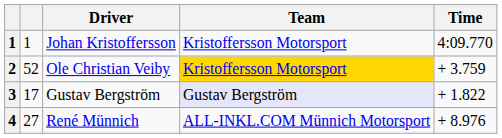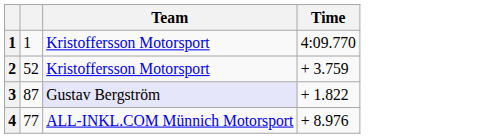- column: Driver | Johan Kristoffersson | Ole Christian Veiby | Gustav Bergström | René Münnich
2 | Team: gold background -> no background
3 | column 2: 17 -> 87
4 | column 2: 27 -> 77
